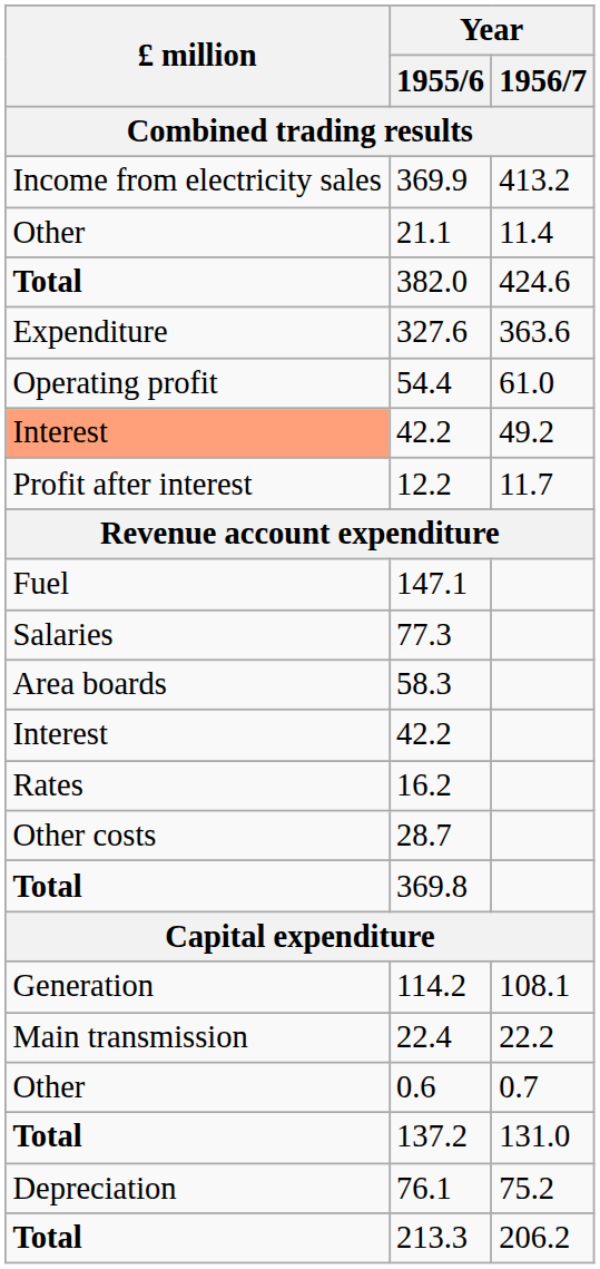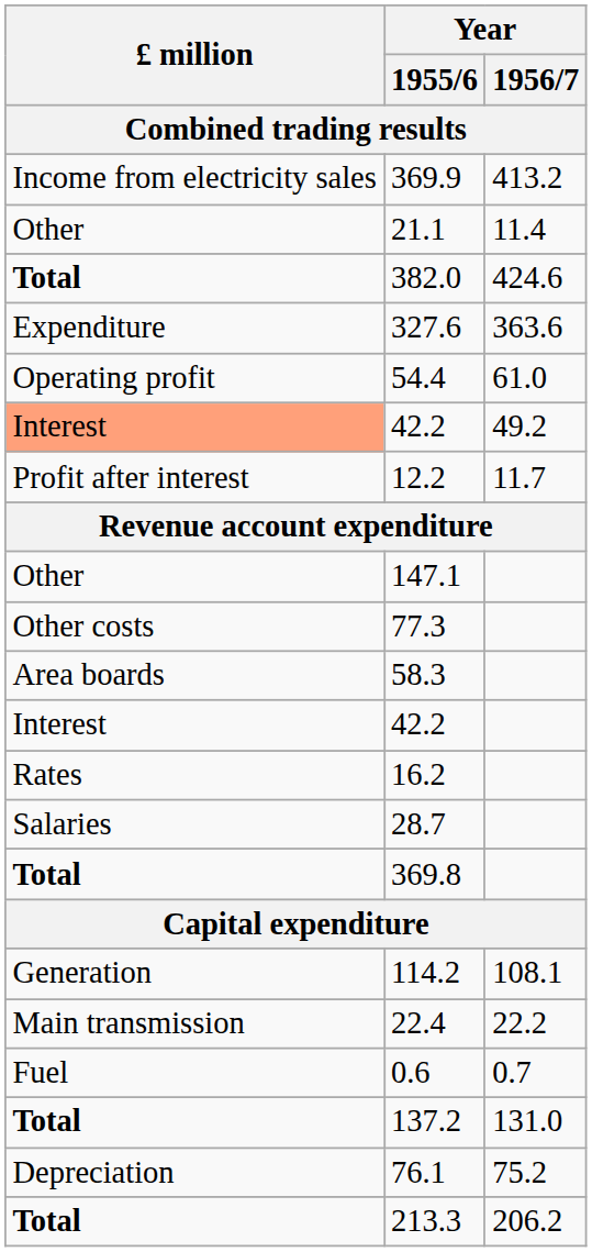147.1 | £ million: Fuel -> Other
77.3 | £ million: Salaries -> Other costs
28.7 | £ million: Other costs -> Salaries
0.6 | £ million: Other -> Fuel
